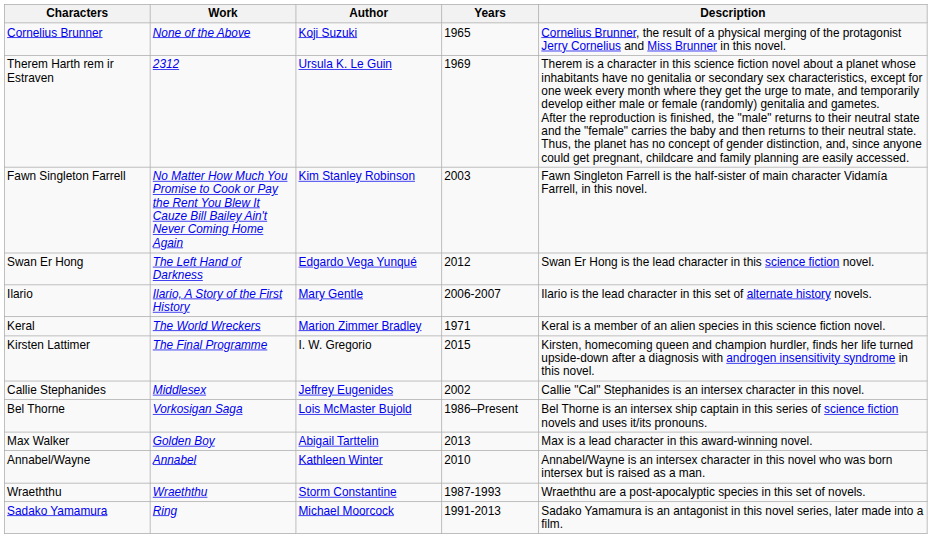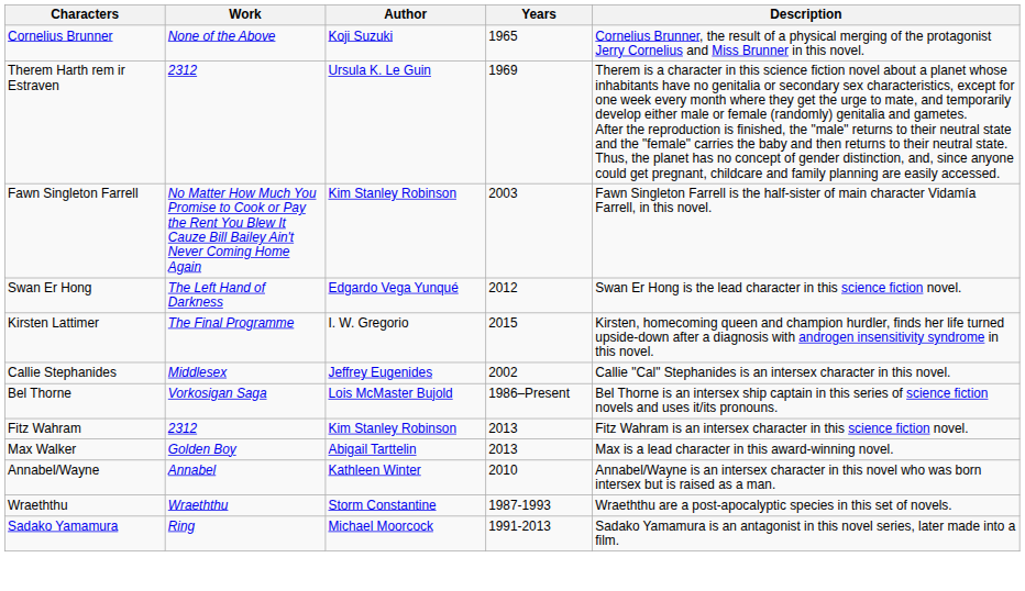- row: Ilario | Ilario, A Story of the First History | Mary Gentle | 2006-2007 | Ilario is the lead character in this set of alternate history novels.
- row: Keral | The World Wreckers | Marion Zimmer Bradley | 1971 | Keral is a member of an alien species in this science fiction novel.
+ row: Fitz Wahram | 2312 | Kim Stanley Robinson | 2013 | Fitz Wahram is an intersex character in this science fiction novel.
